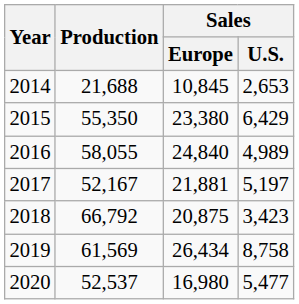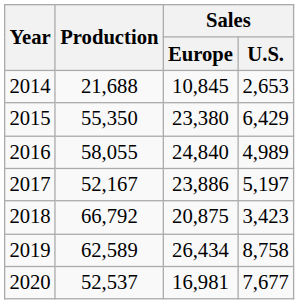2017 | Sales / Europe: 21,881 -> 23,886
2019 | Production: 61,569 -> 62,589
2020 | Sales / Europe: 16,980 -> 16,981
2020 | Sales / U.S.: 5,477 -> 7,677
